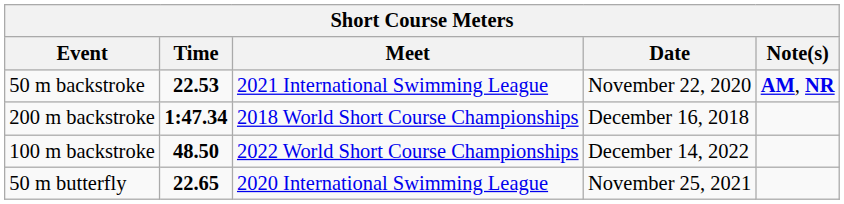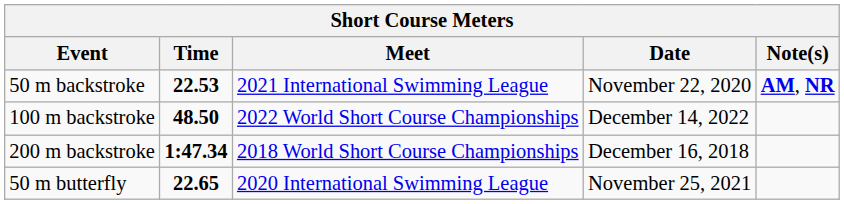rows swapped: 100 m backstroke <-> 200 m backstroke
